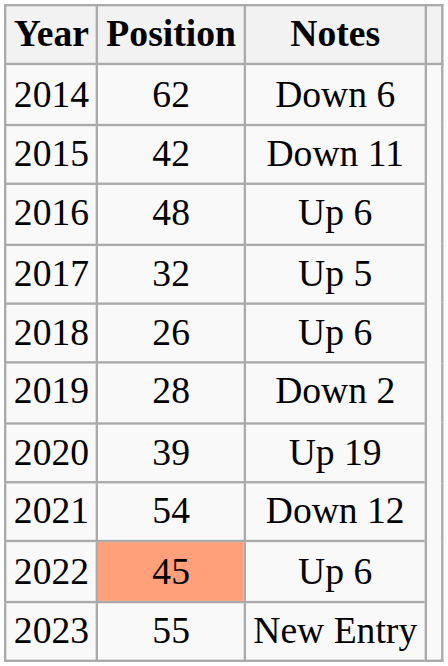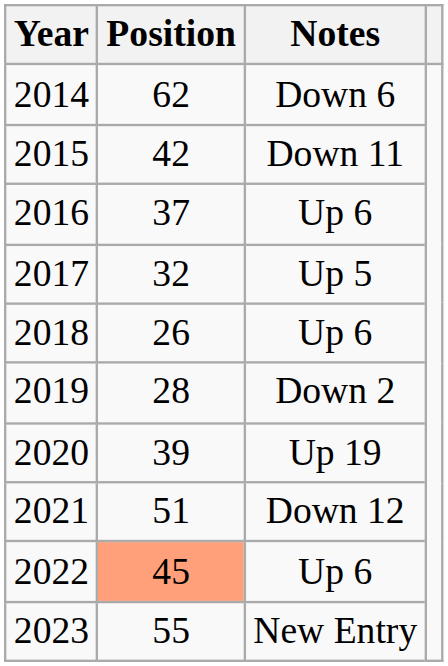2016 | Position: 48 -> 37
2021 | Position: 54 -> 51
